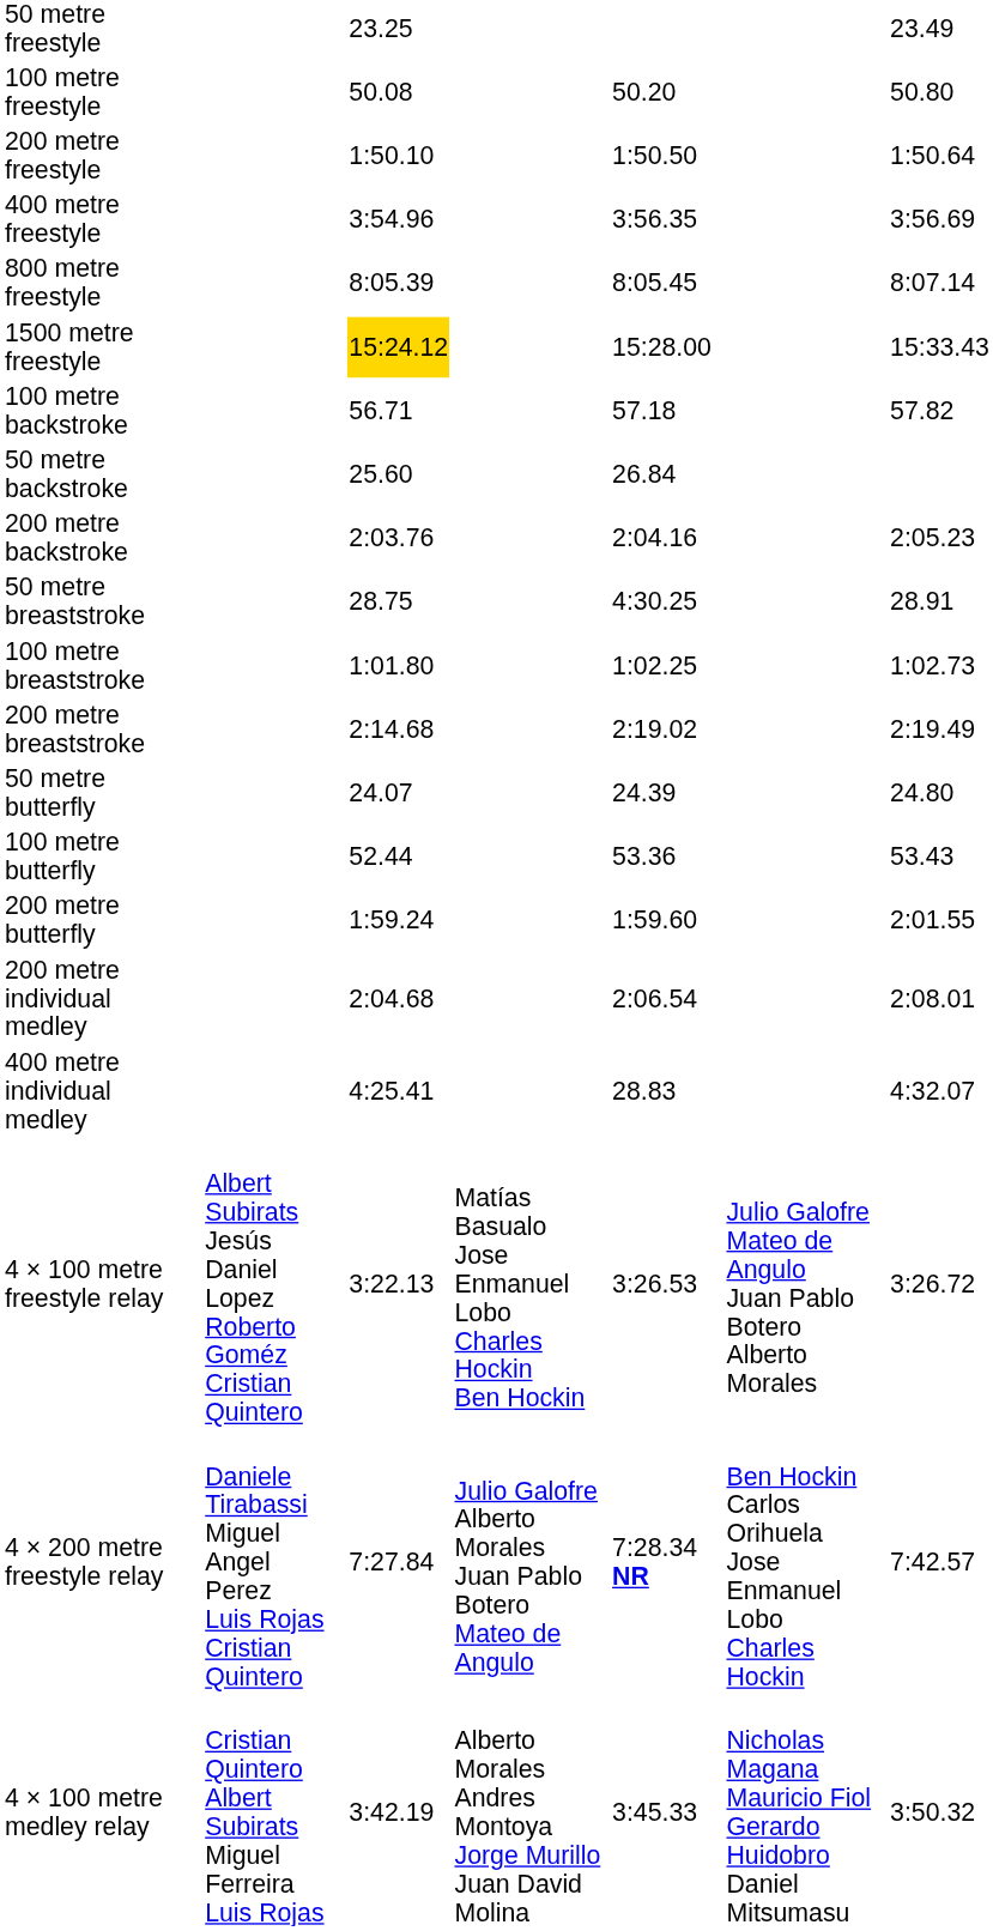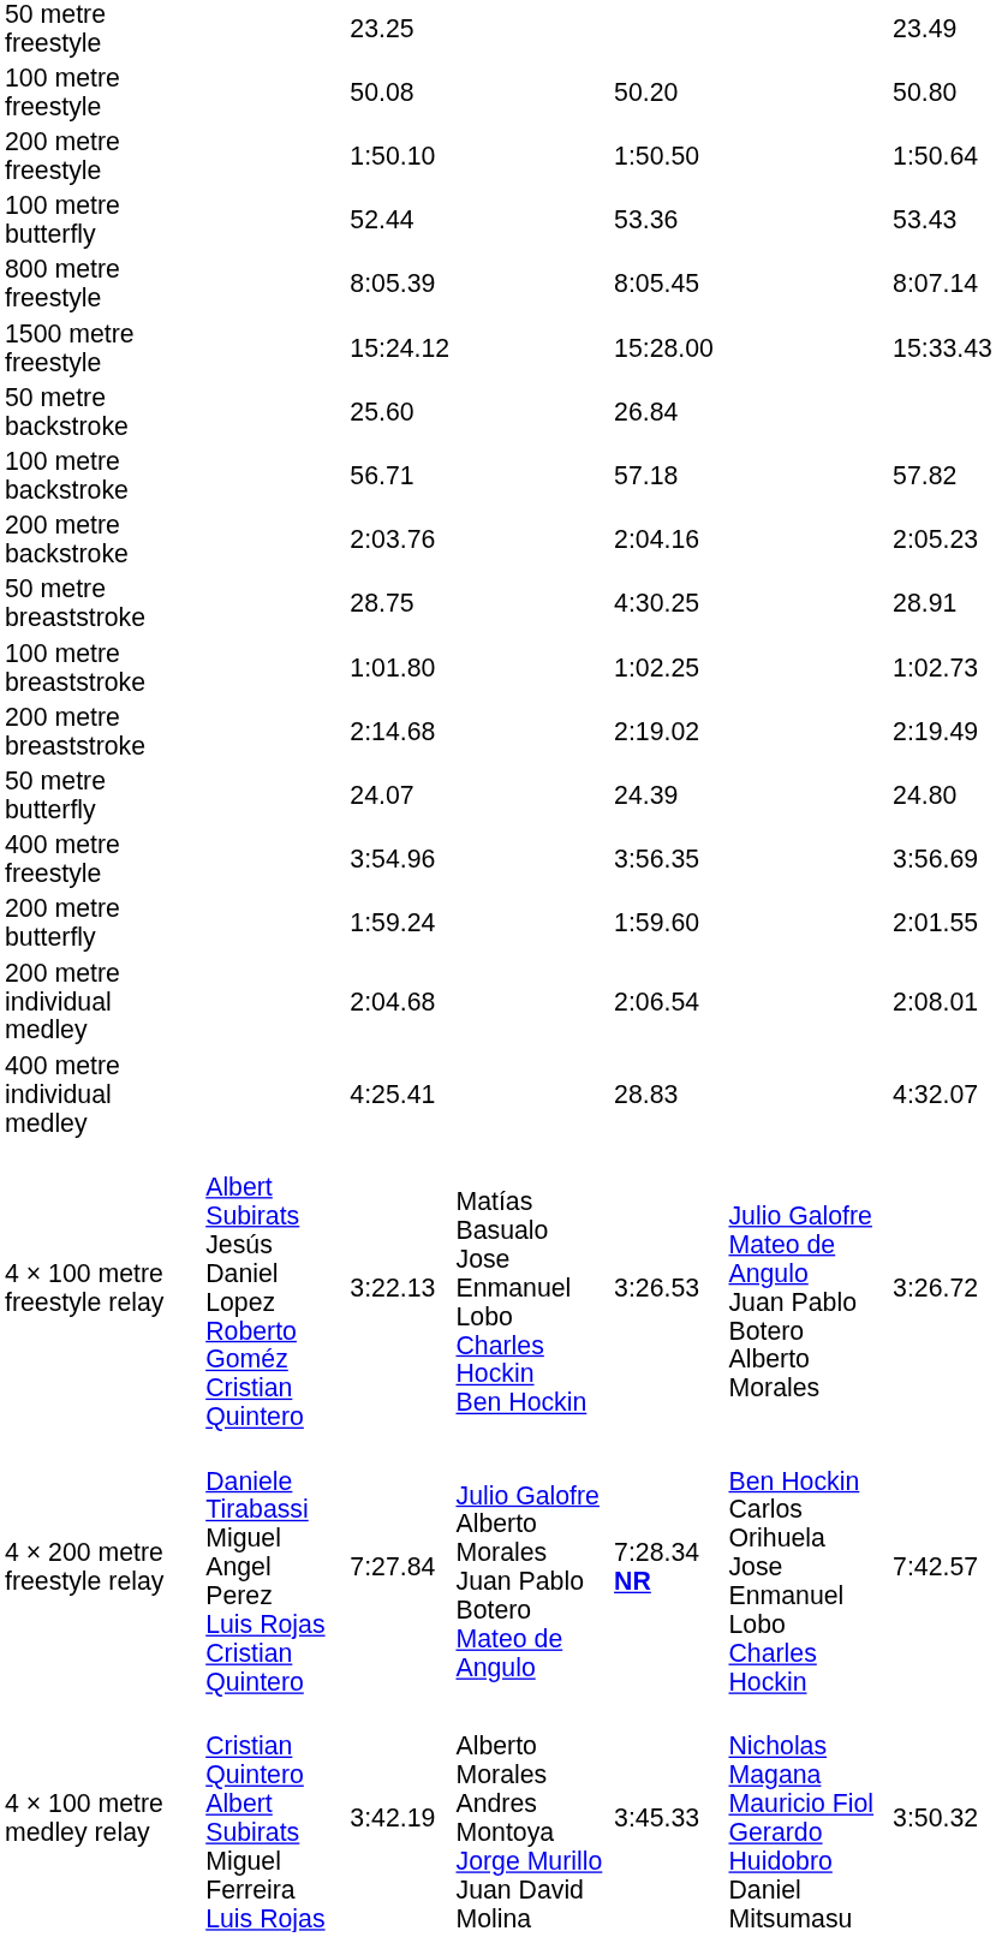rows swapped: 400 metre freestyle <-> 100 metre butterfly
1500 metre freestyle | column 3: gold background -> no background
rows swapped: 50 metre backstroke <-> 100 metre backstroke
